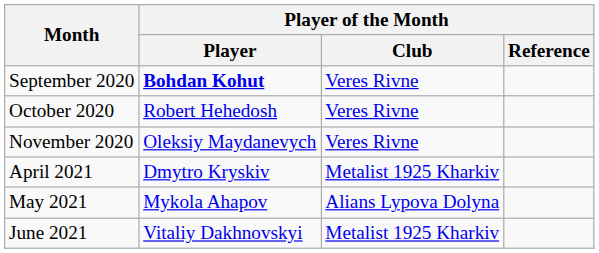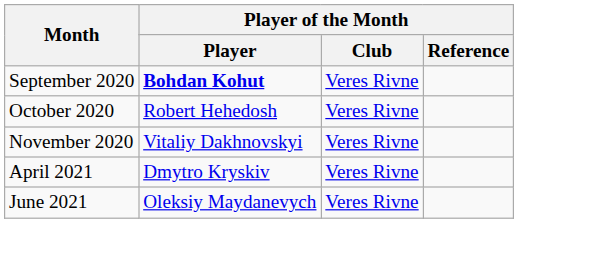November 2020 | Player of the Month / Player: Oleksiy Maydanevych -> Vitaliy Dakhnovskyi
April 2021 | Player of the Month / Club: Metalist 1925 Kharkiv -> Veres Rivne
- row: May 2021 | Mykola Ahapov | Alians Lypova Dolyna
June 2021 | Player of the Month / Player: Vitaliy Dakhnovskyi -> Oleksiy Maydanevych
June 2021 | Player of the Month / Club: Metalist 1925 Kharkiv -> Veres Rivne
